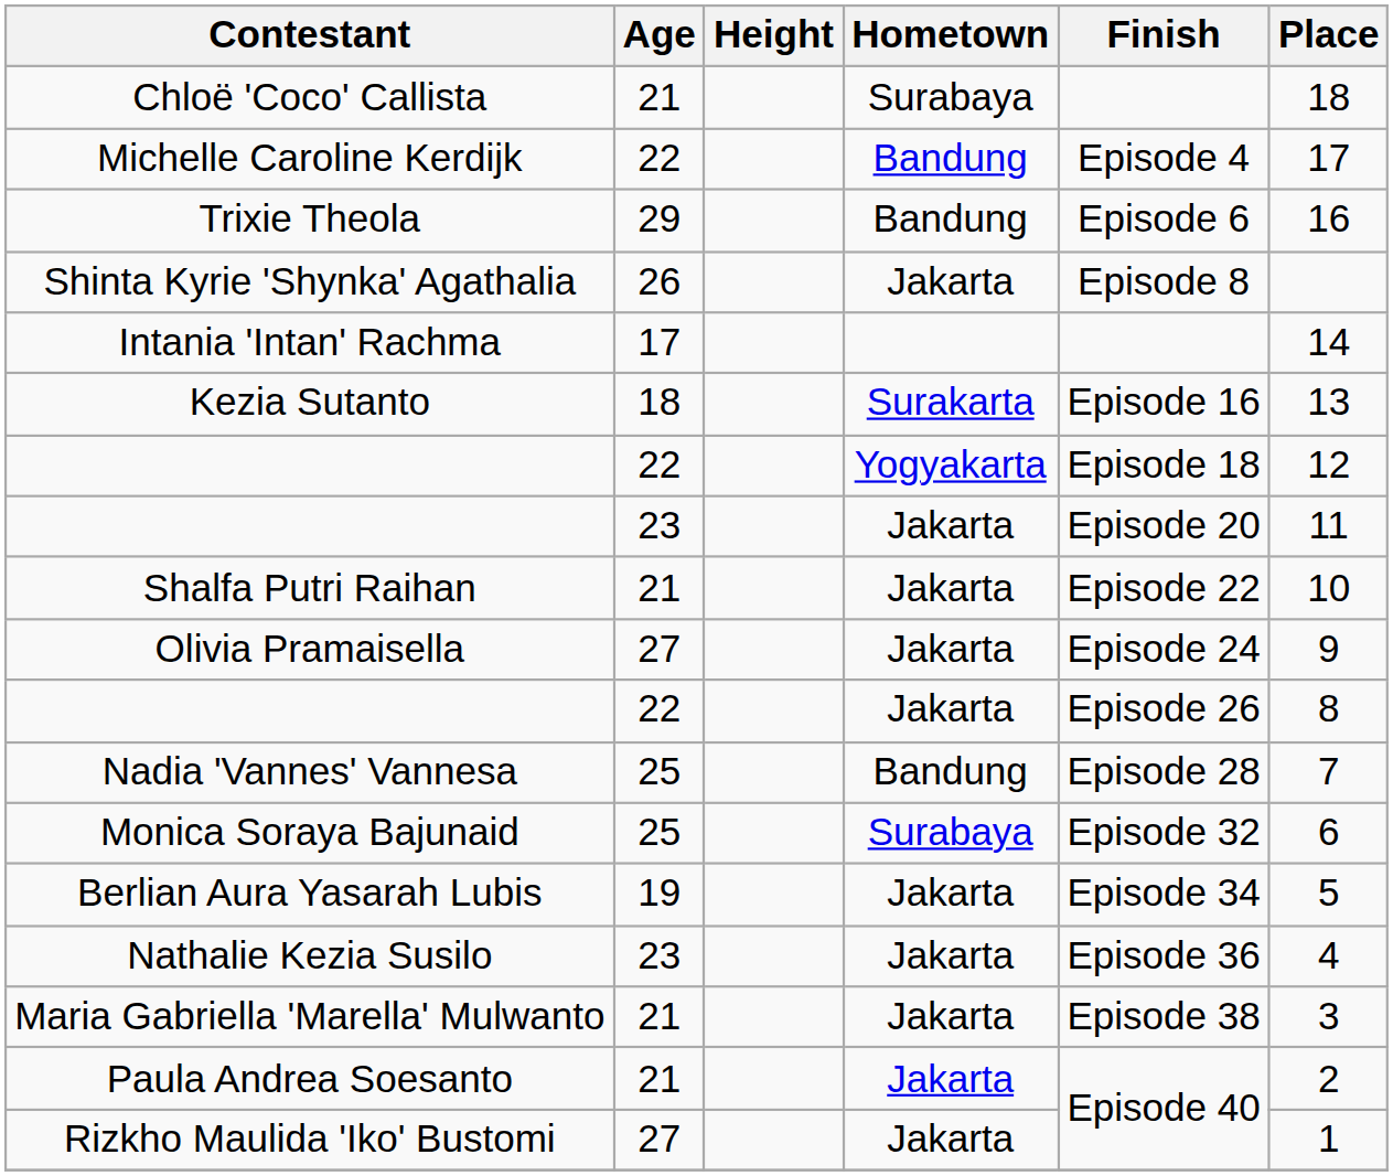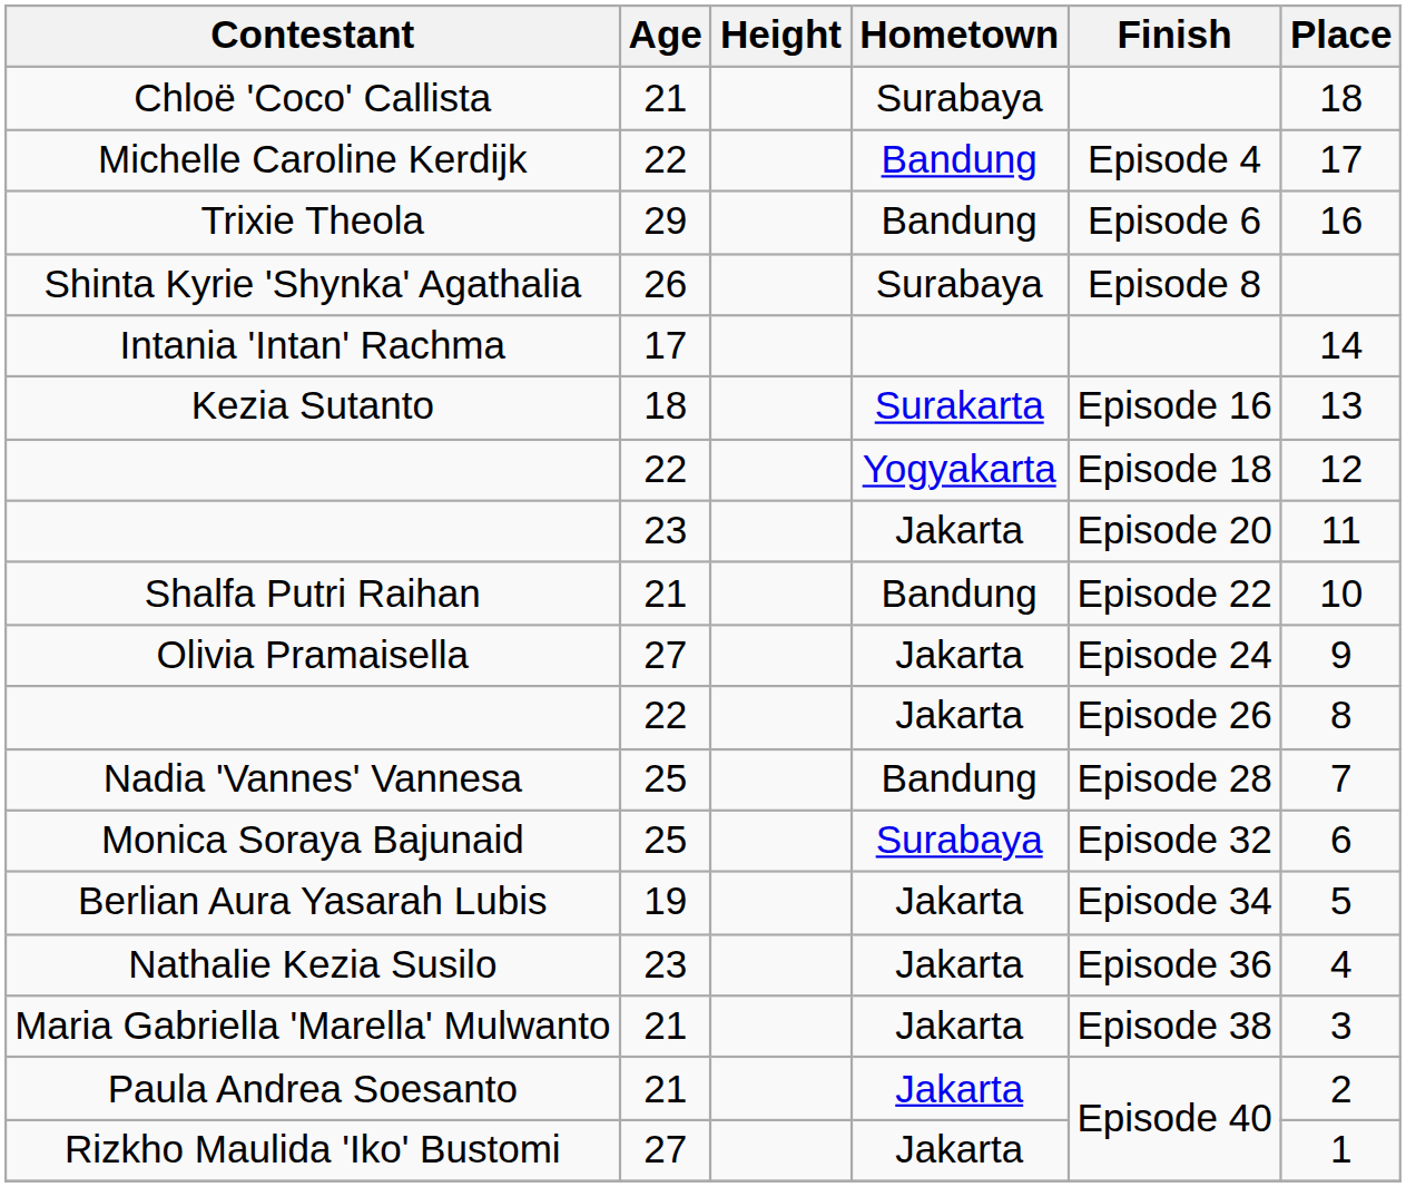Shinta Kyrie 'Shynka' Agathalia | Hometown: Jakarta -> Surabaya
Shalfa Putri Raihan | Hometown: Jakarta -> Bandung
